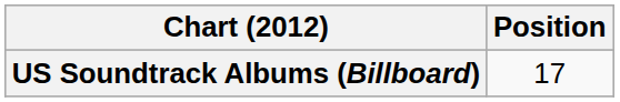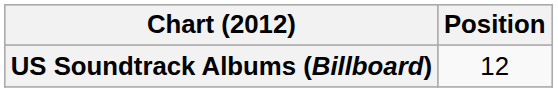US Soundtrack Albums (Billboard) | Position: 17 -> 12
